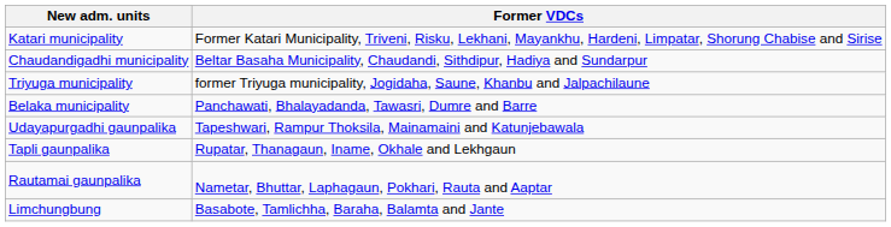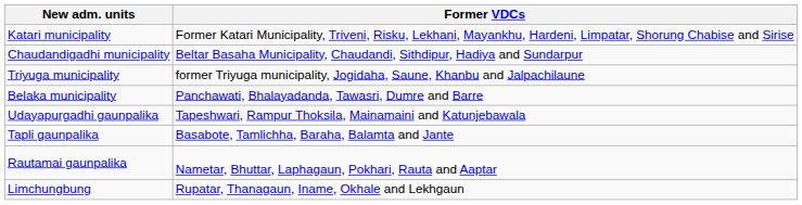Tapli gaunpalika | Former VDCs: Rupatar, Thanagaun, Iname, Okhale and Lekhgaun -> Basabote, Tamlichha, Baraha, Balamta and Jante
Limchungbung | Former VDCs: Basabote, Tamlichha, Baraha, Balamta and Jante -> Rupatar, Thanagaun, Iname, Okhale and Lekhgaun
